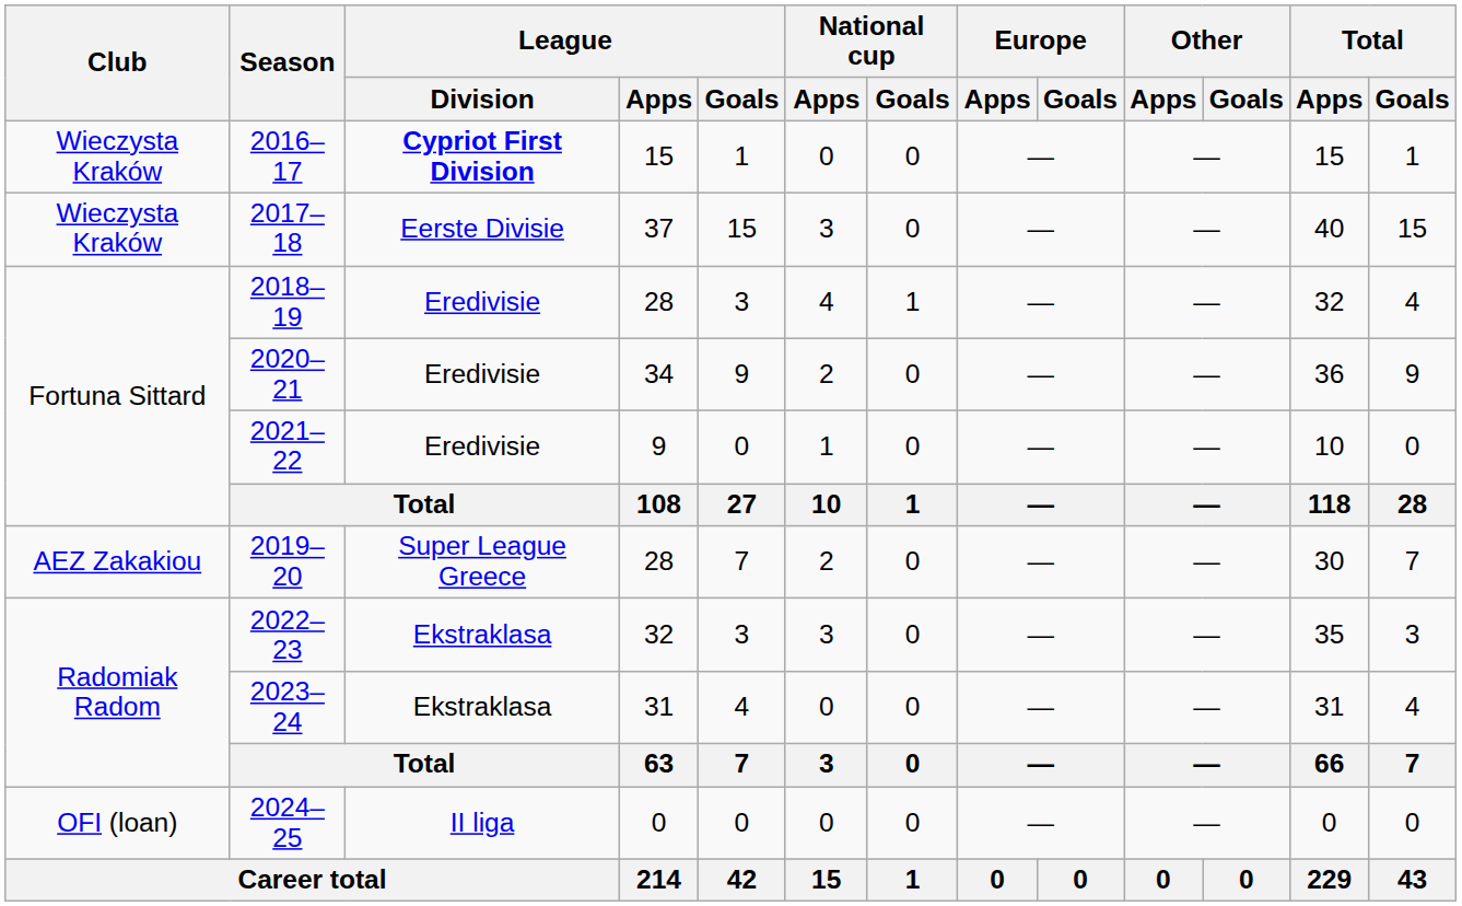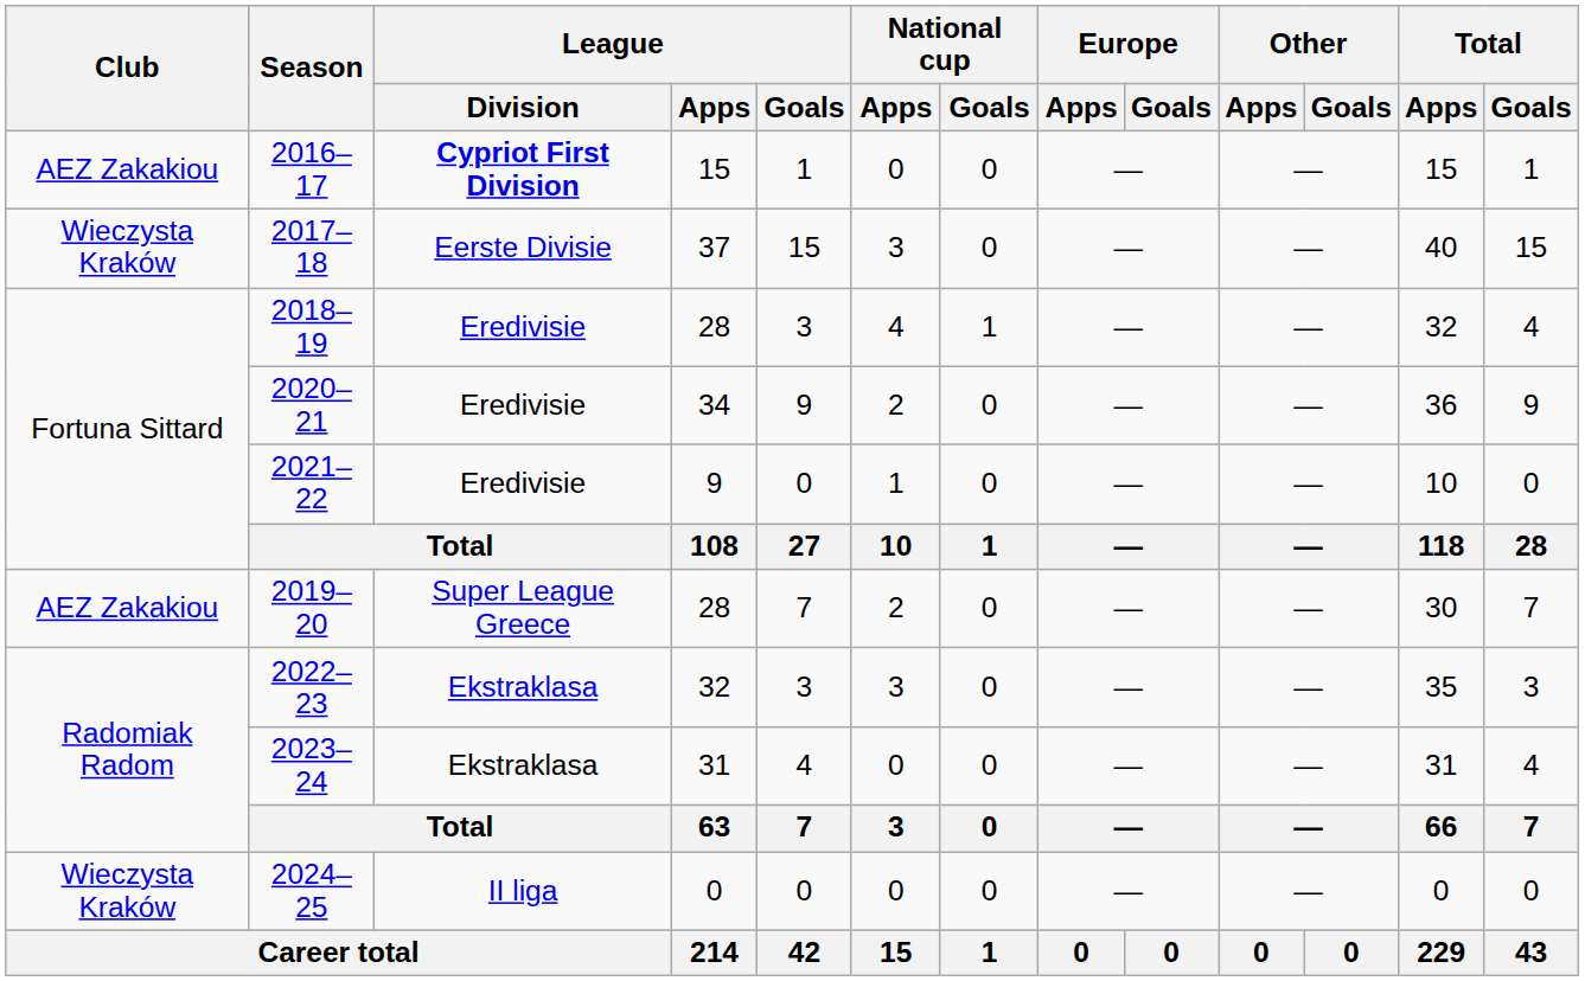2016–17 | Club: Wieczysta Kraków -> AEZ Zakakiou
2024–25 | Club: OFI (loan) -> Wieczysta Kraków
